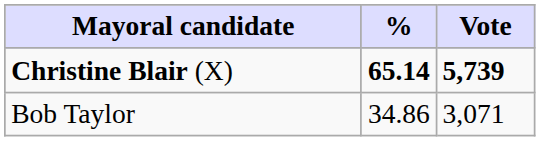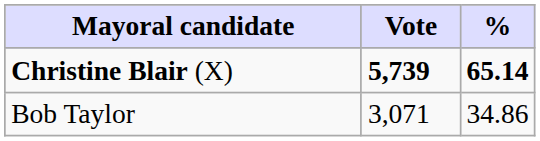columns swapped: Vote <-> %
